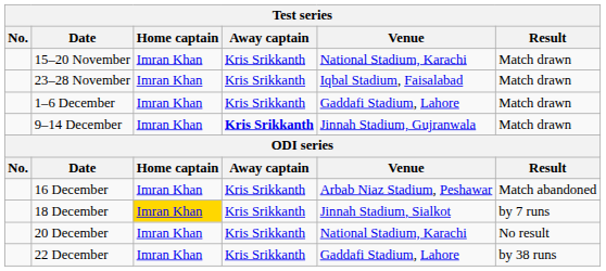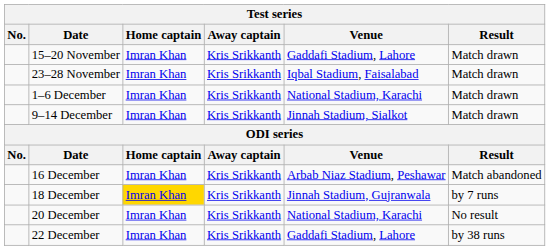15–20 November | Venue: National Stadium, Karachi -> Gaddafi Stadium, Lahore
1–6 December | Venue: Gaddafi Stadium, Lahore -> National Stadium, Karachi
9–14 December | Away captain: bold -> normal
9–14 December | Venue: Jinnah Stadium, Gujranwala -> Jinnah Stadium, Sialkot
18 December | Venue: Jinnah Stadium, Sialkot -> Jinnah Stadium, Gujranwala
